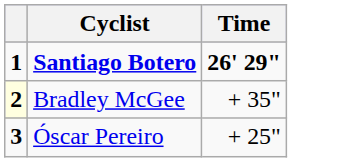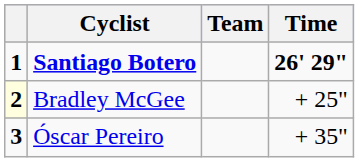+ column: Team
Bradley McGee | Time: + 35" -> + 25"
Óscar Pereiro | Time: + 25" -> + 35"
